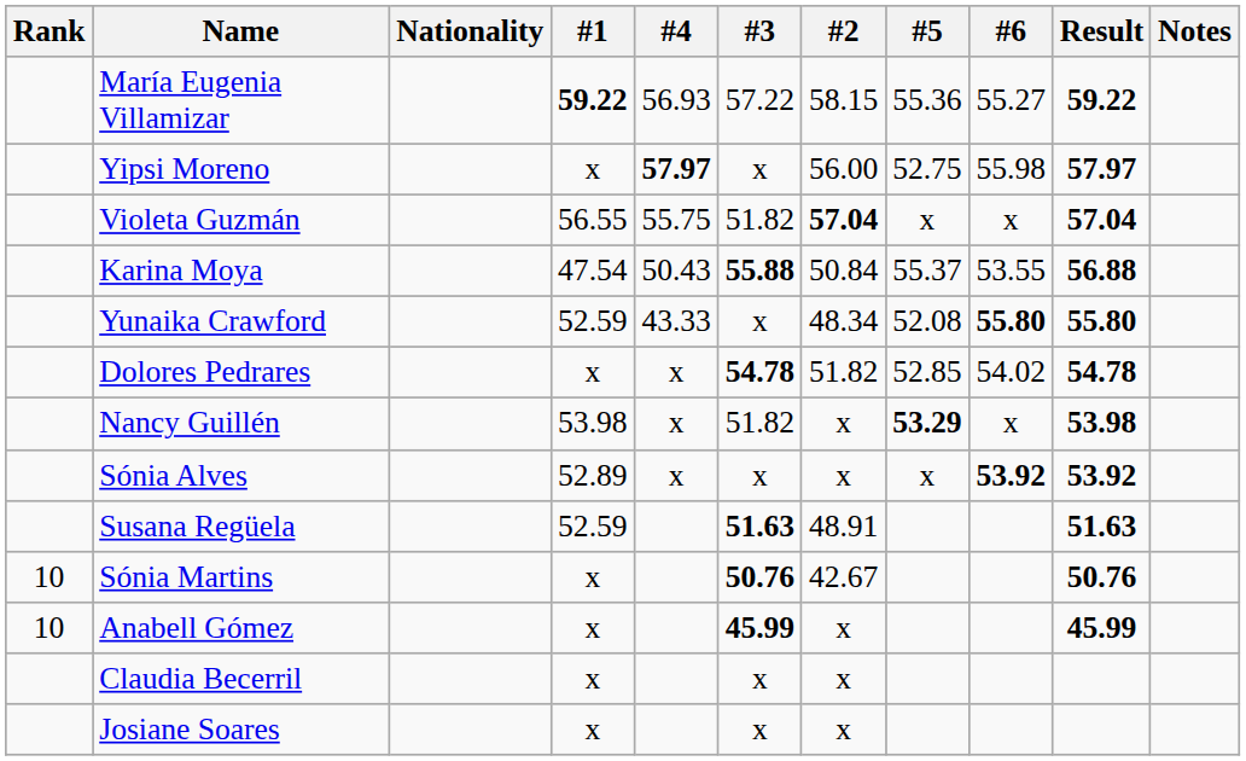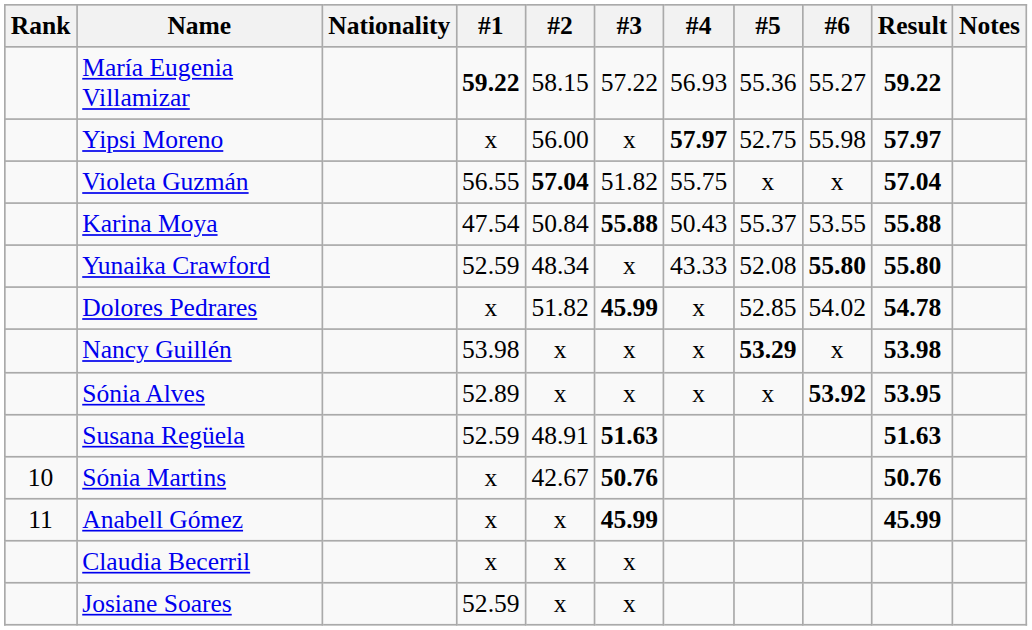columns swapped: #2 <-> #4
Karina Moya | Result: 56.88 -> 55.88
Dolores Pedrares | #3: 54.78 -> 45.99
Nancy Guillén | #3: 51.82 -> x
Sónia Alves | Result: 53.92 -> 53.95
Anabell Gómez | Rank: 10 -> 11
Josiane Soares | #1: x -> 52.59
